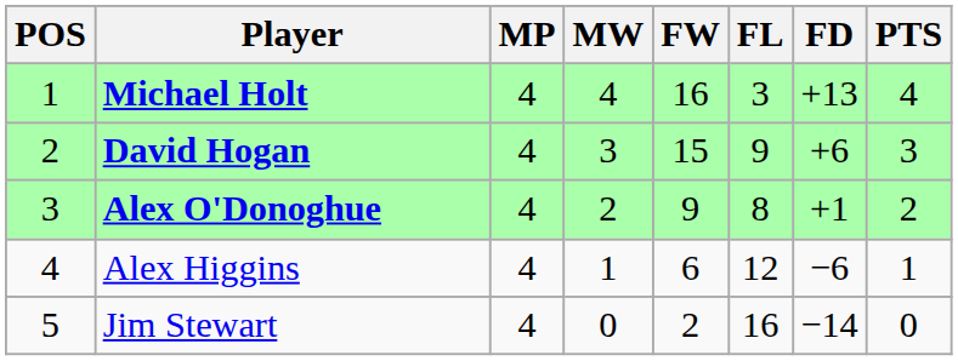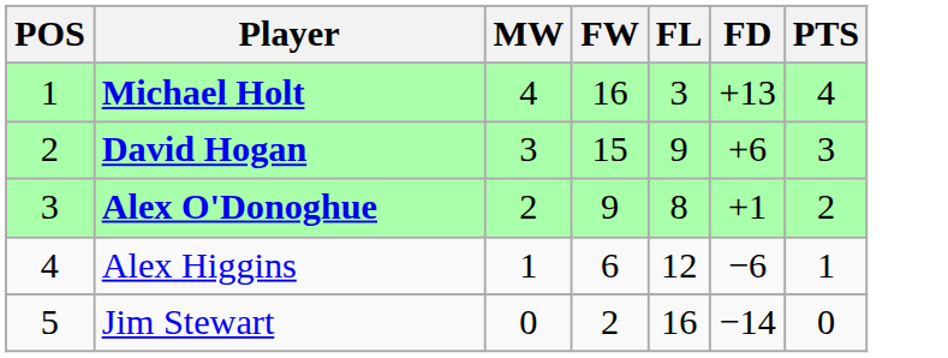- column: MP | 4 | 4 | 4 | 4 | 4
